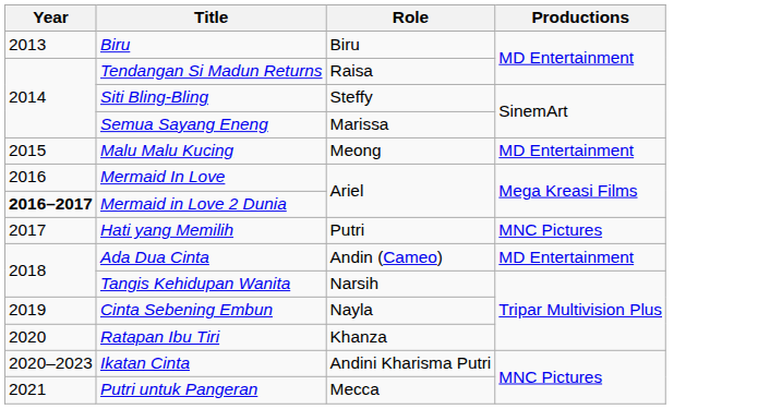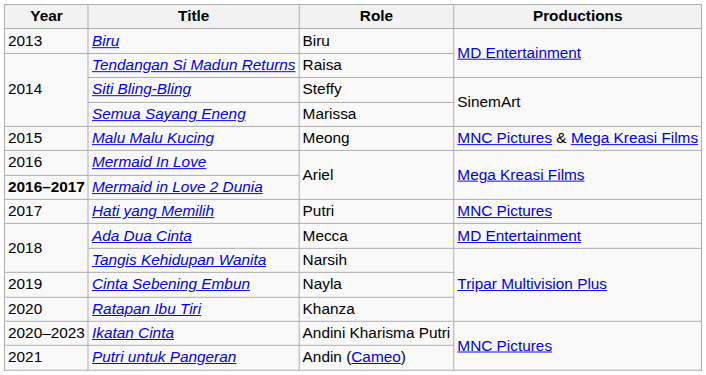Malu Malu Kucing | Productions: MD Entertainment -> MNC Pictures & Mega Kreasi Films
Ada Dua Cinta | Role: Andin (Cameo) -> Mecca
Putri untuk Pangeran | Role: Mecca -> Andin (Cameo)
